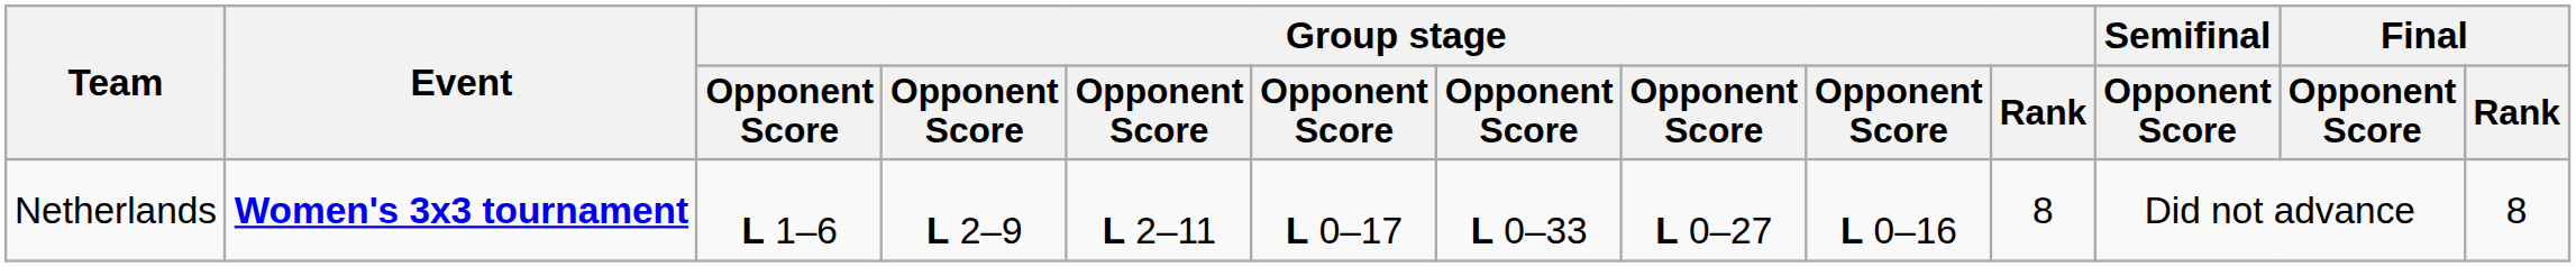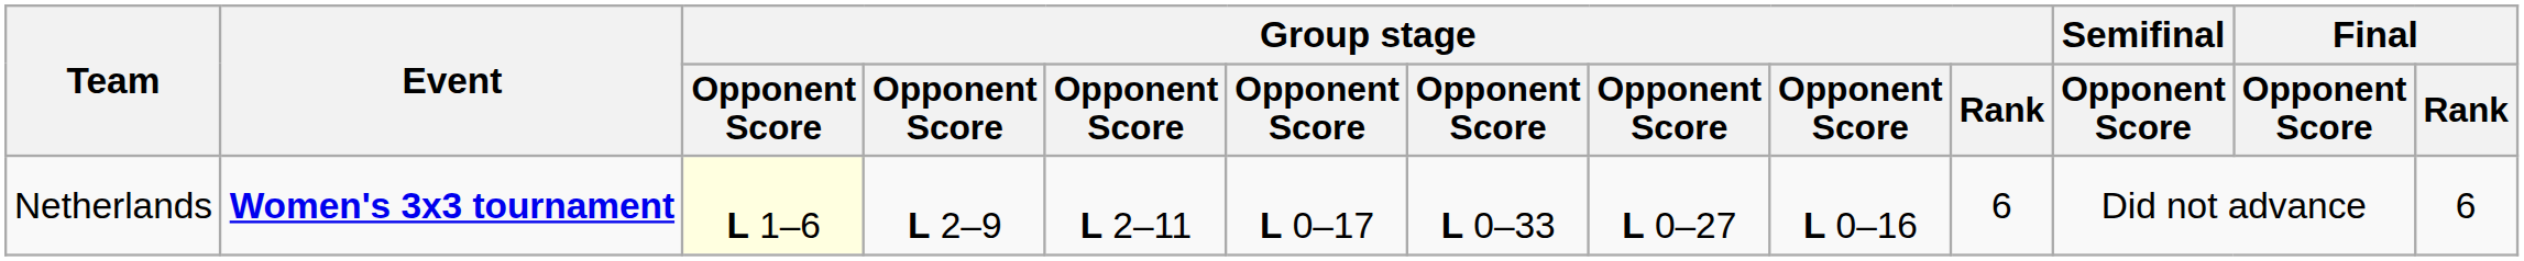Netherlands | column 3: no background -> lightyellow background
Netherlands | Group stage / Rank: 8 -> 6
Netherlands | Final / Rank: 8 -> 6
